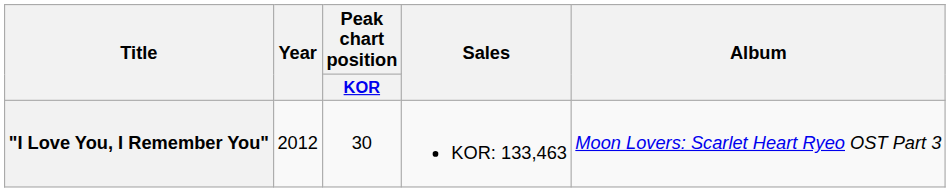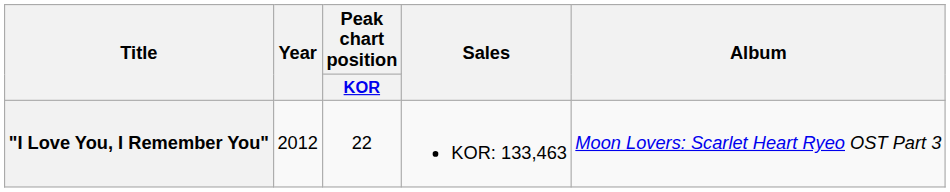"I Love You, I Remember You" | Peak chart position / KOR: 30 -> 22
